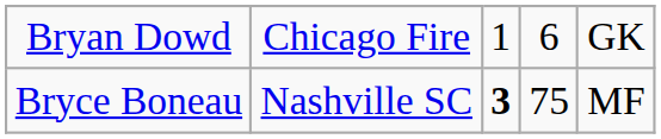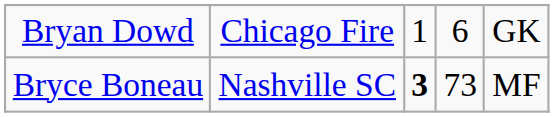Bryce Boneau | column 4: 75 -> 73
